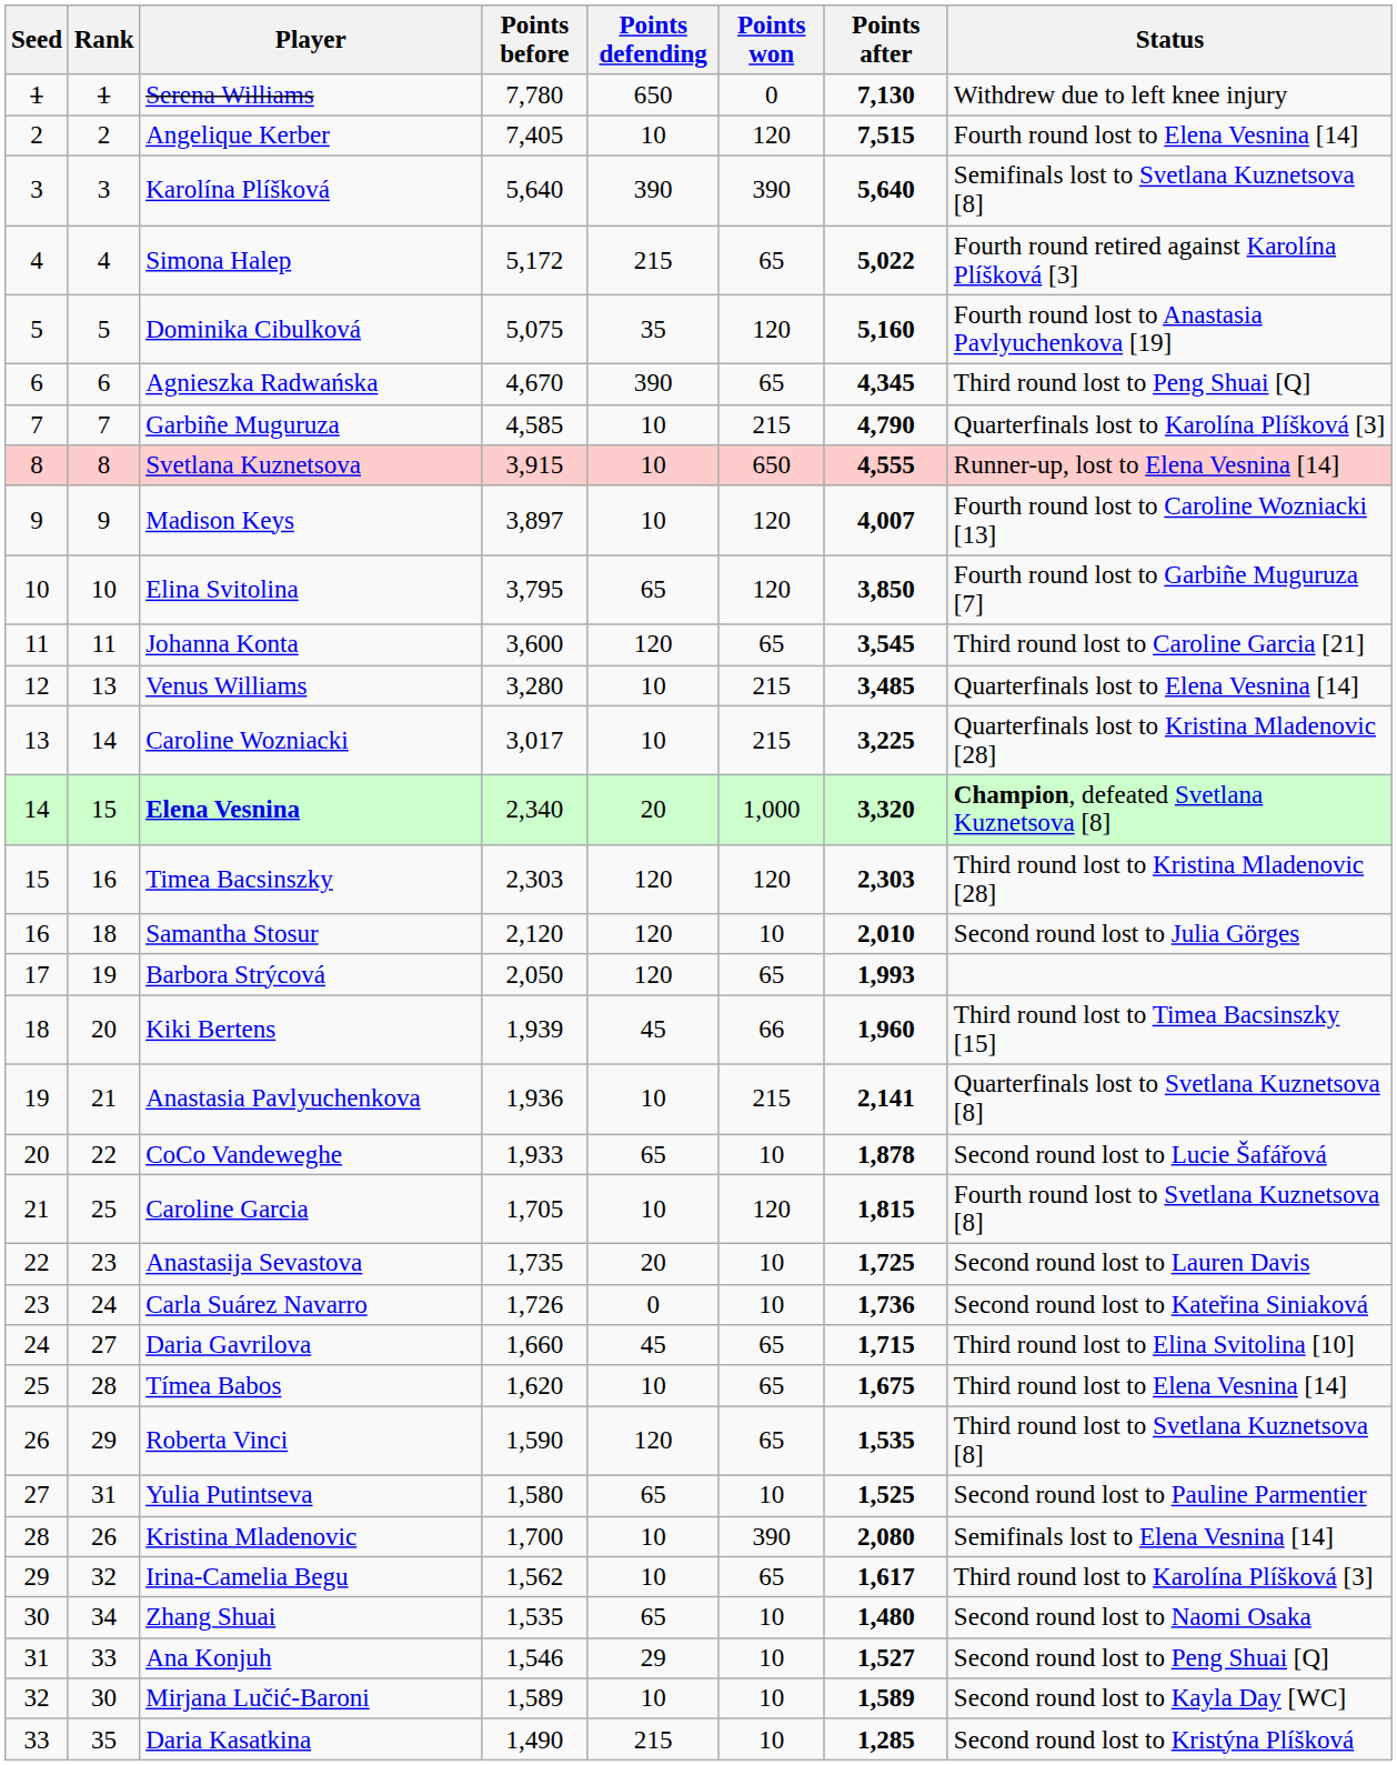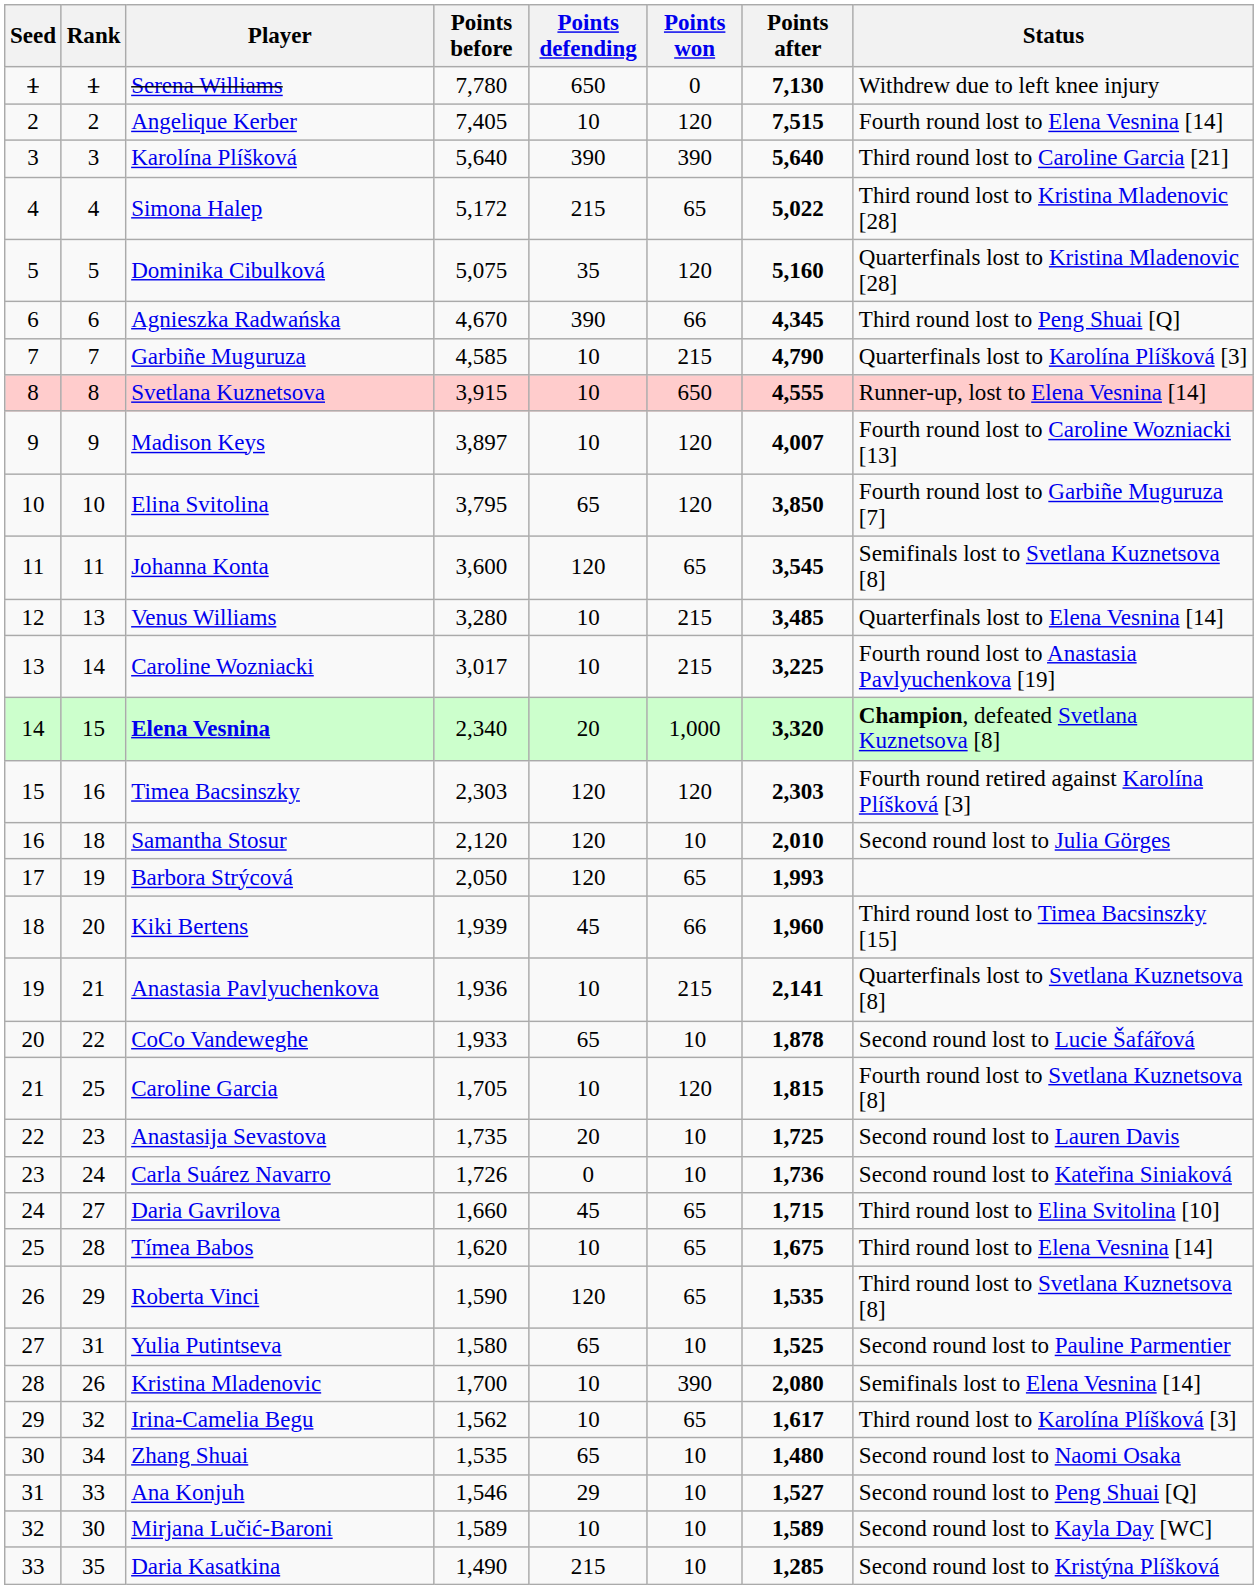Karolína Plíšková | Status: Semifinals lost to Svetlana Kuznetsova [8] -> Third round lost to Caroline Garcia [21]
Simona Halep | Status: Fourth round retired against Karolína Plíšková [3] -> Third round lost to Kristina Mladenovic [28]
Dominika Cibulková | Status: Fourth round lost to Anastasia Pavlyuchenkova [19] -> Quarterfinals lost to Kristina Mladenovic [28]
Agnieszka Radwańska | Points won: 65 -> 66
Johanna Konta | Status: Third round lost to Caroline Garcia [21] -> Semifinals lost to Svetlana Kuznetsova [8]
Caroline Wozniacki | Status: Quarterfinals lost to Kristina Mladenovic [28] -> Fourth round lost to Anastasia Pavlyuchenkova [19]
Timea Bacsinszky | Status: Third round lost to Kristina Mladenovic [28] -> Fourth round retired against Karolína Plíšková [3]
